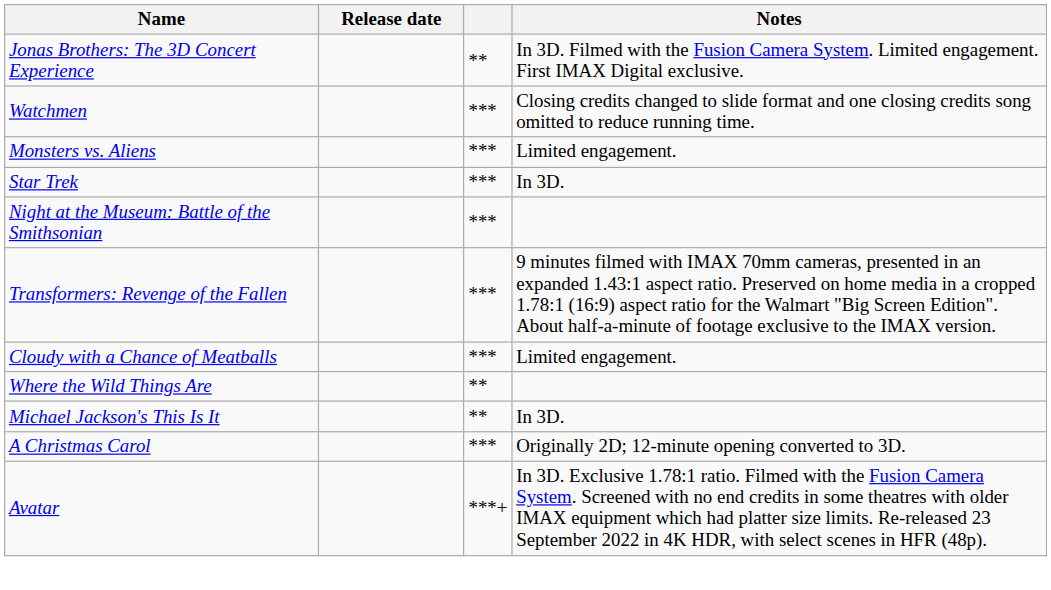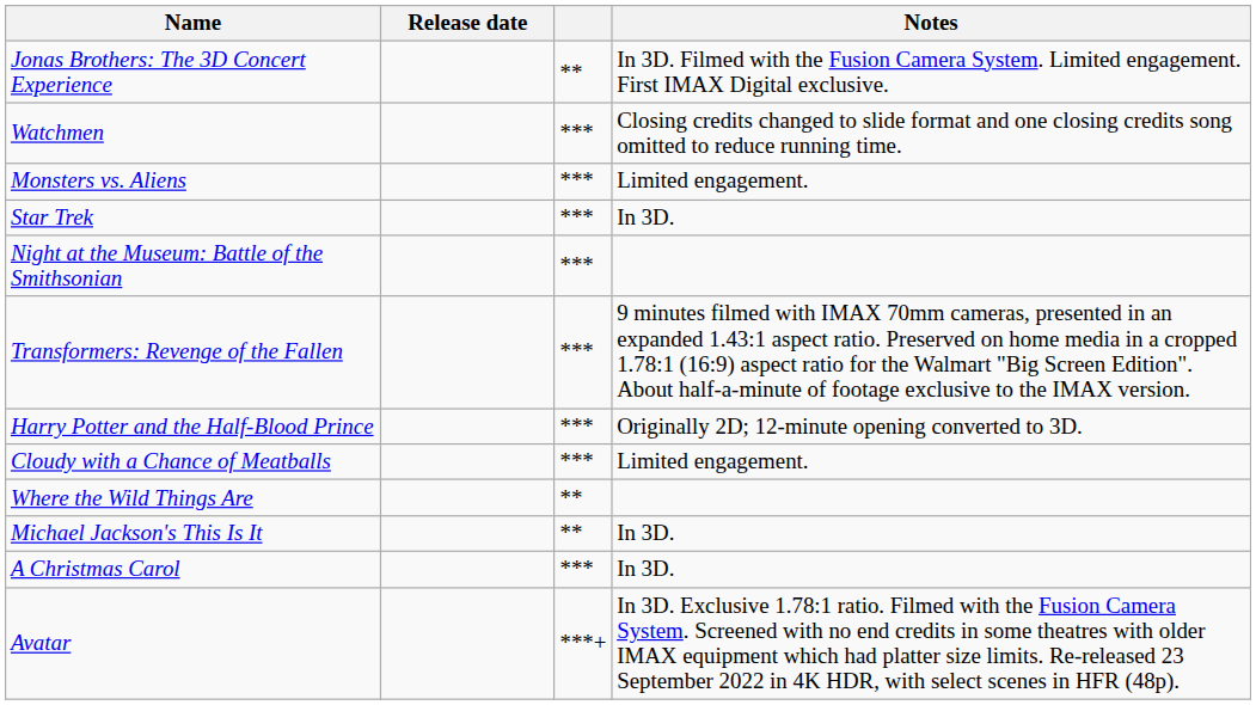+ row: Harry Potter and the Half-Blood Prince | *** | Originally 2D; 12-minute opening converted to 3D.
A Christmas Carol | Notes: Originally 2D; 12-minute opening converted to 3D. -> In 3D.
